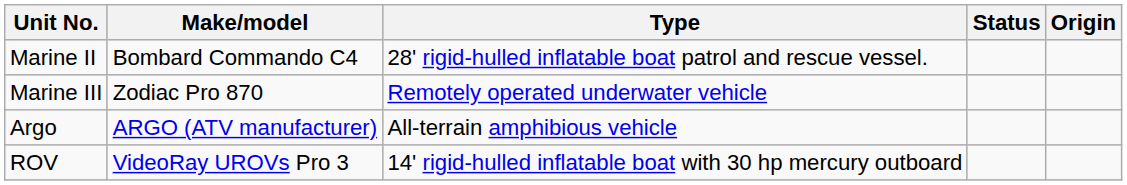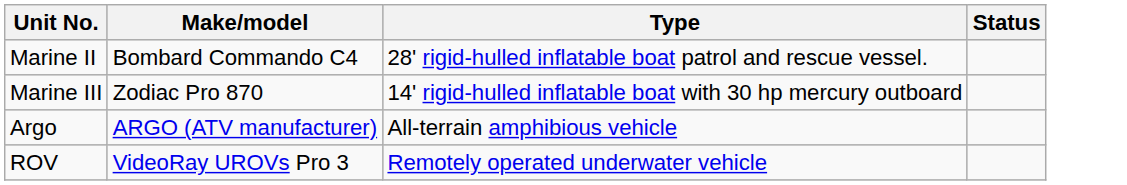- column: Origin
Marine III | Type: Remotely operated underwater vehicle -> 14' rigid-hulled inflatable boat with 30 hp mercury outboard
ROV | Type: 14' rigid-hulled inflatable boat with 30 hp mercury outboard -> Remotely operated underwater vehicle
